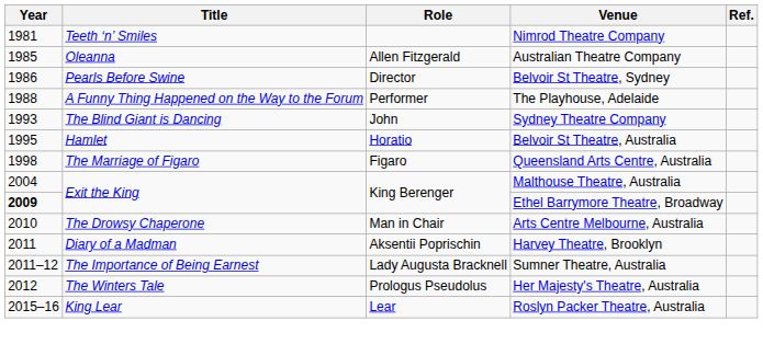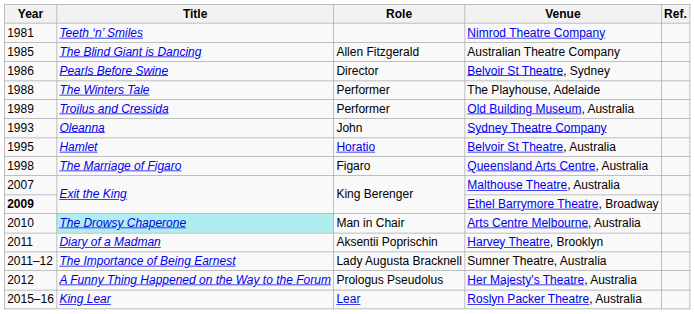Australian Theatre Company | Title: Oleanna -> The Blind Giant is Dancing
The Playhouse, Adelaide | Title: A Funny Thing Happened on the Way to the Forum -> The Winters Tale
+ row: 1989 | Troilus and Cressida | Performer | Old Building Museum, Australia
Sydney Theatre Company | Title: The Blind Giant is Dancing -> Oleanna
Malthouse Theatre, Australia | Year: 2004 -> 2007
Arts Centre Melbourne, Australia | Title: no background -> paleturquoise background
Her Majesty's Theatre, Australia | Title: The Winters Tale -> A Funny Thing Happened on the Way to the Forum
